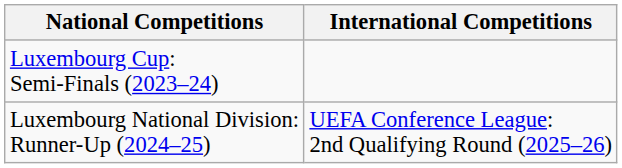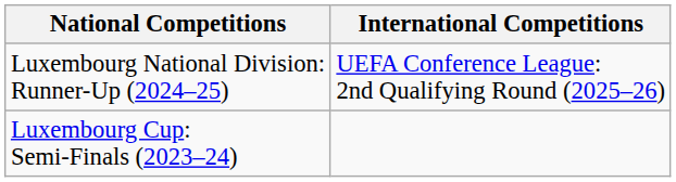rows swapped: Luxembourg National Division: Runner-Up (2024–25) <-> Luxembourg Cup: Semi-Finals (2023–24)
